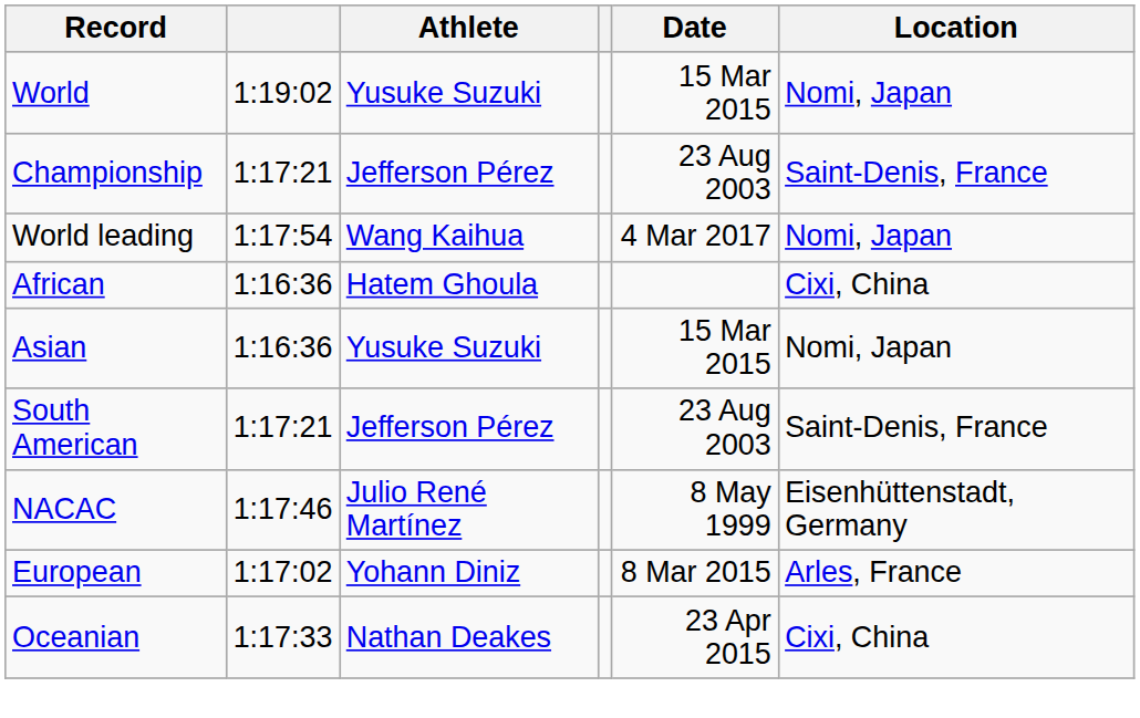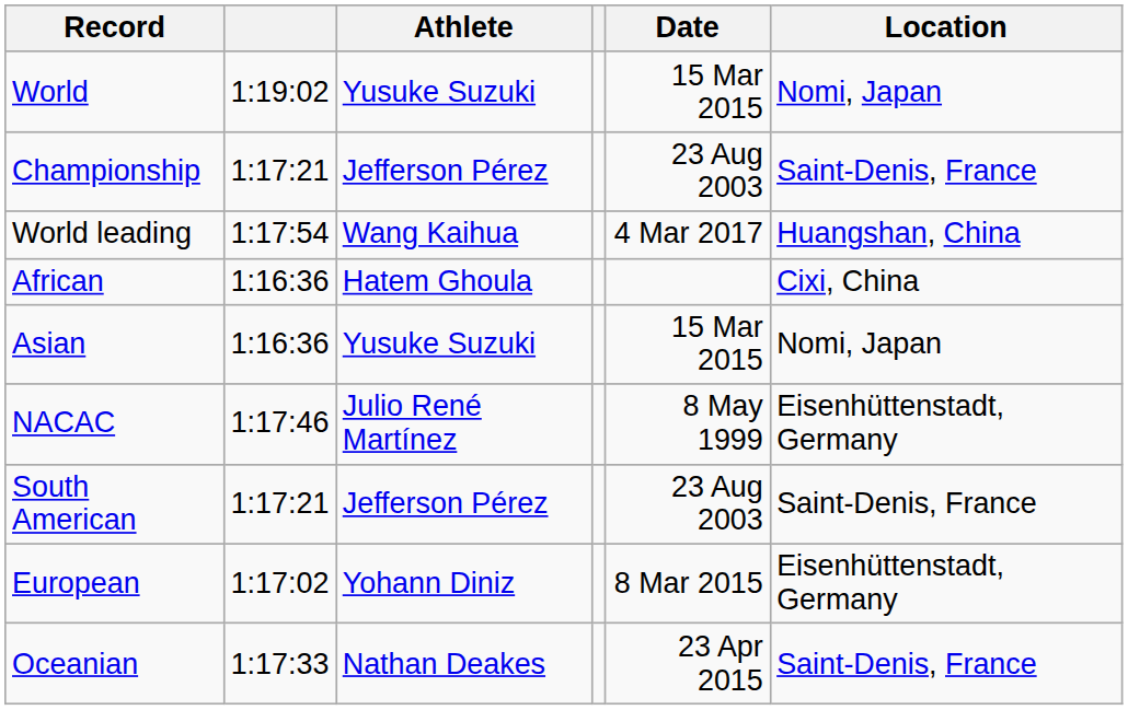World leading | Location: Nomi, Japan -> Huangshan, China
rows swapped: NACAC <-> South American
European | Location: Arles, France -> Eisenhüttenstadt, Germany
Oceanian | Location: Cixi, China -> Saint-Denis, France
